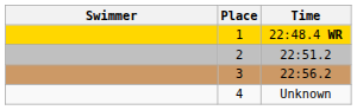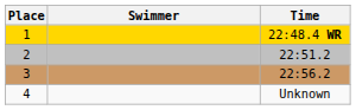columns swapped: Place <-> Swimmer
